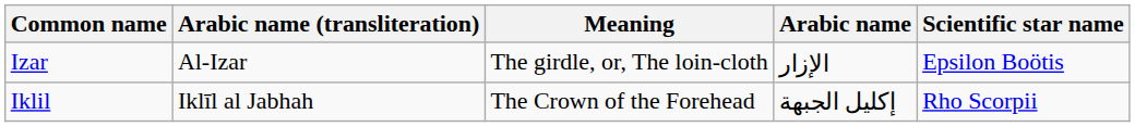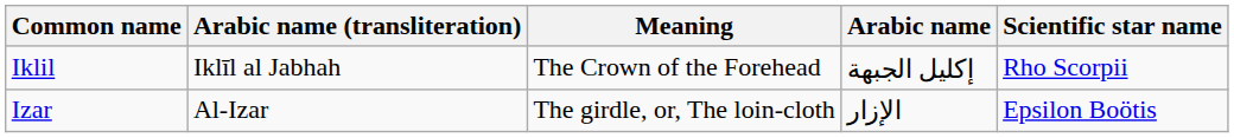rows swapped: Iklil <-> Izar
